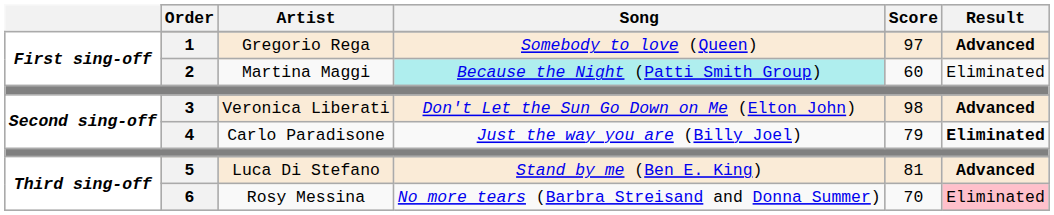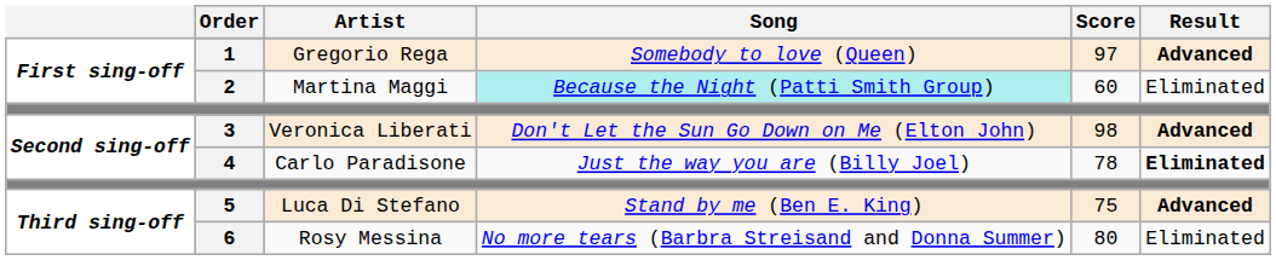4 | Score: 79 -> 78
5 | Score: 81 -> 75
6 | Score: 70 -> 80
6 | Result: pink background -> no background
